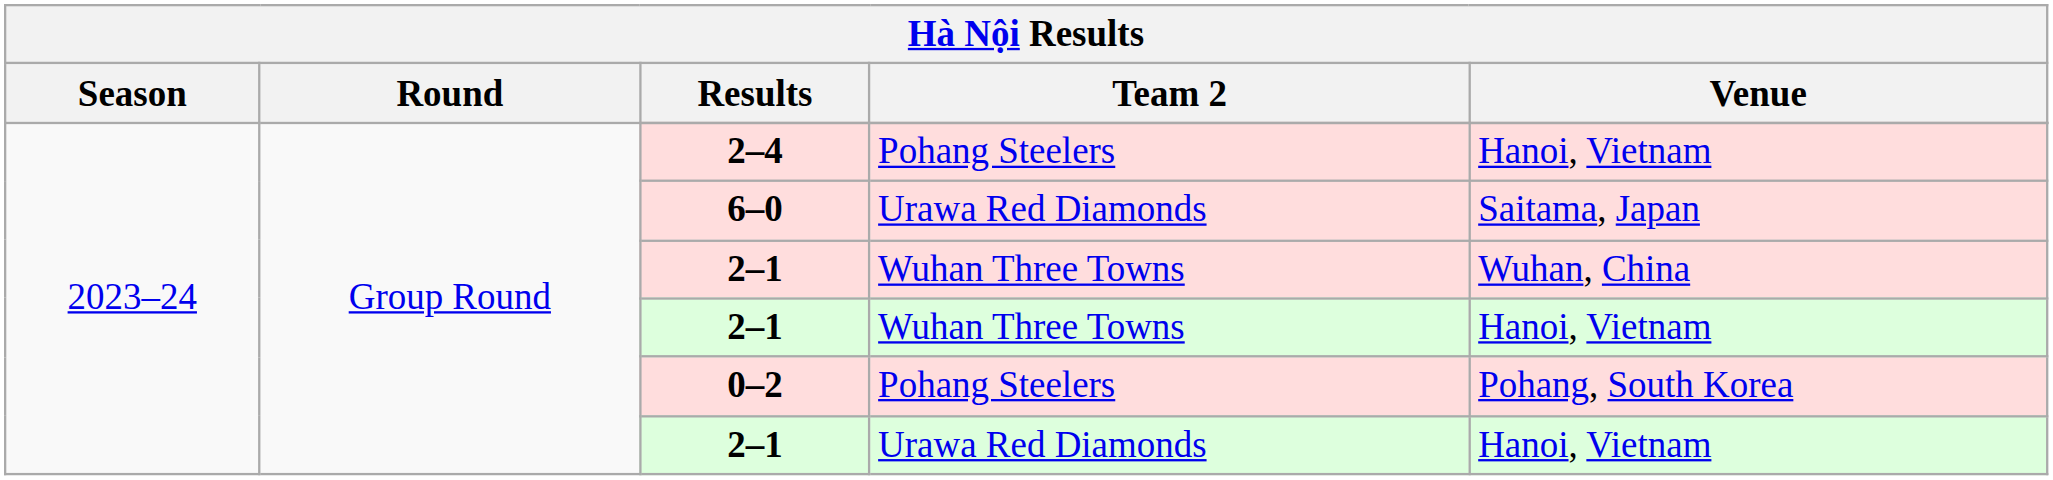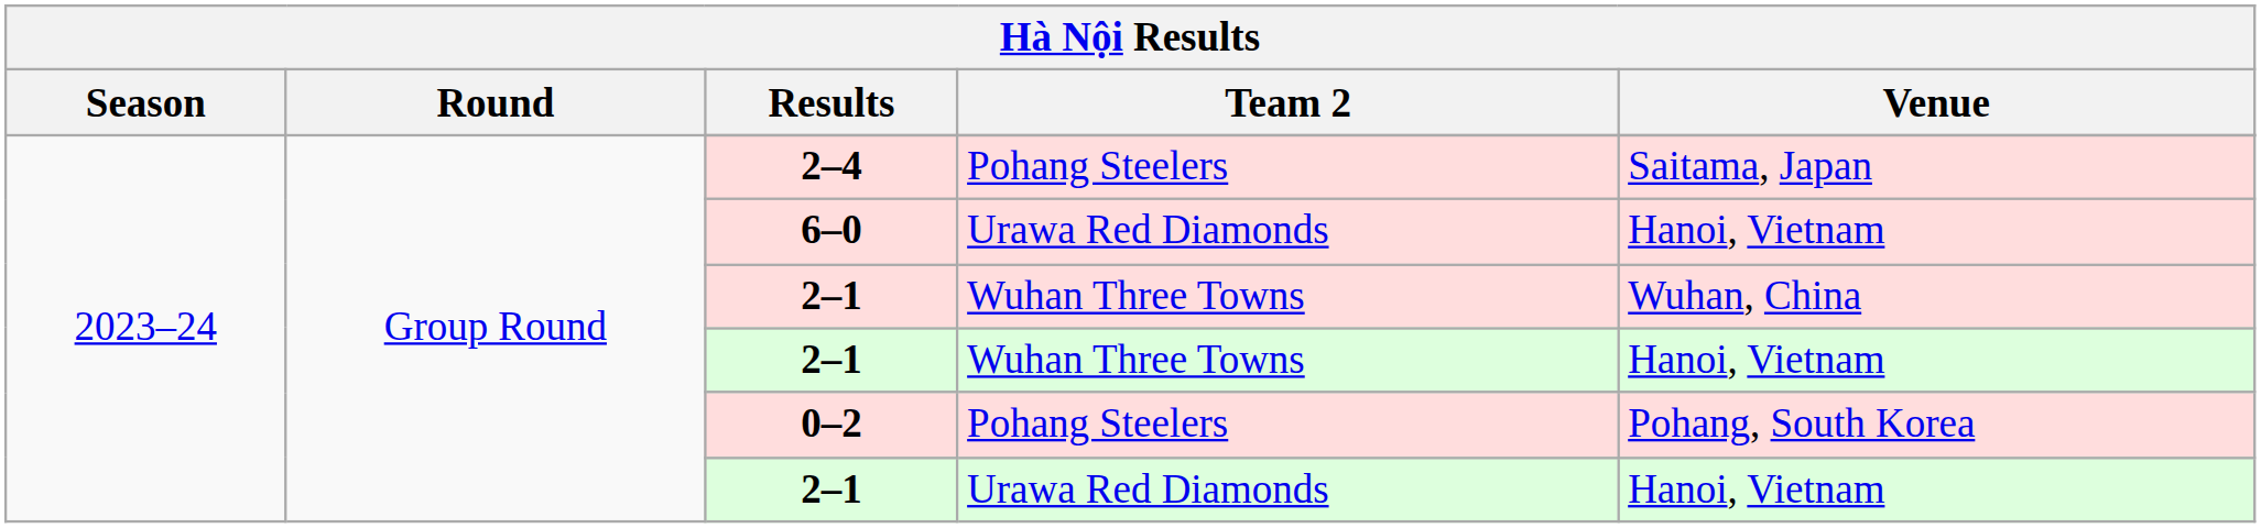2–4 | Venue: Hanoi, Vietnam -> Saitama, Japan
6–0 | Venue: Saitama, Japan -> Hanoi, Vietnam
